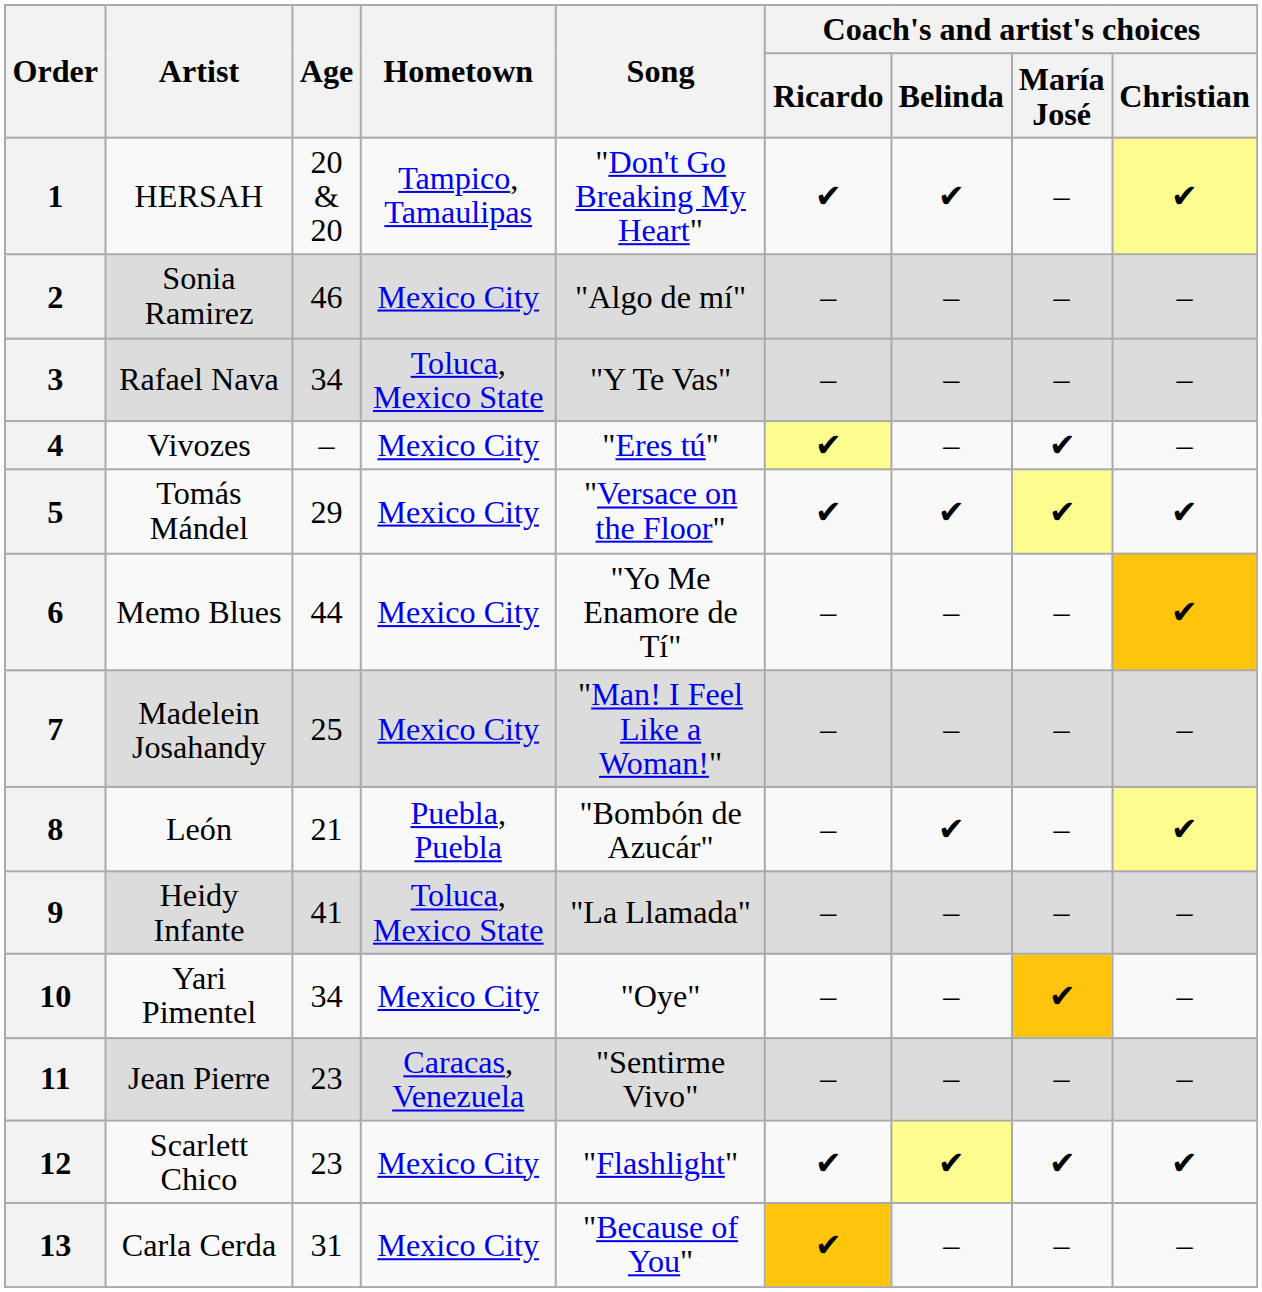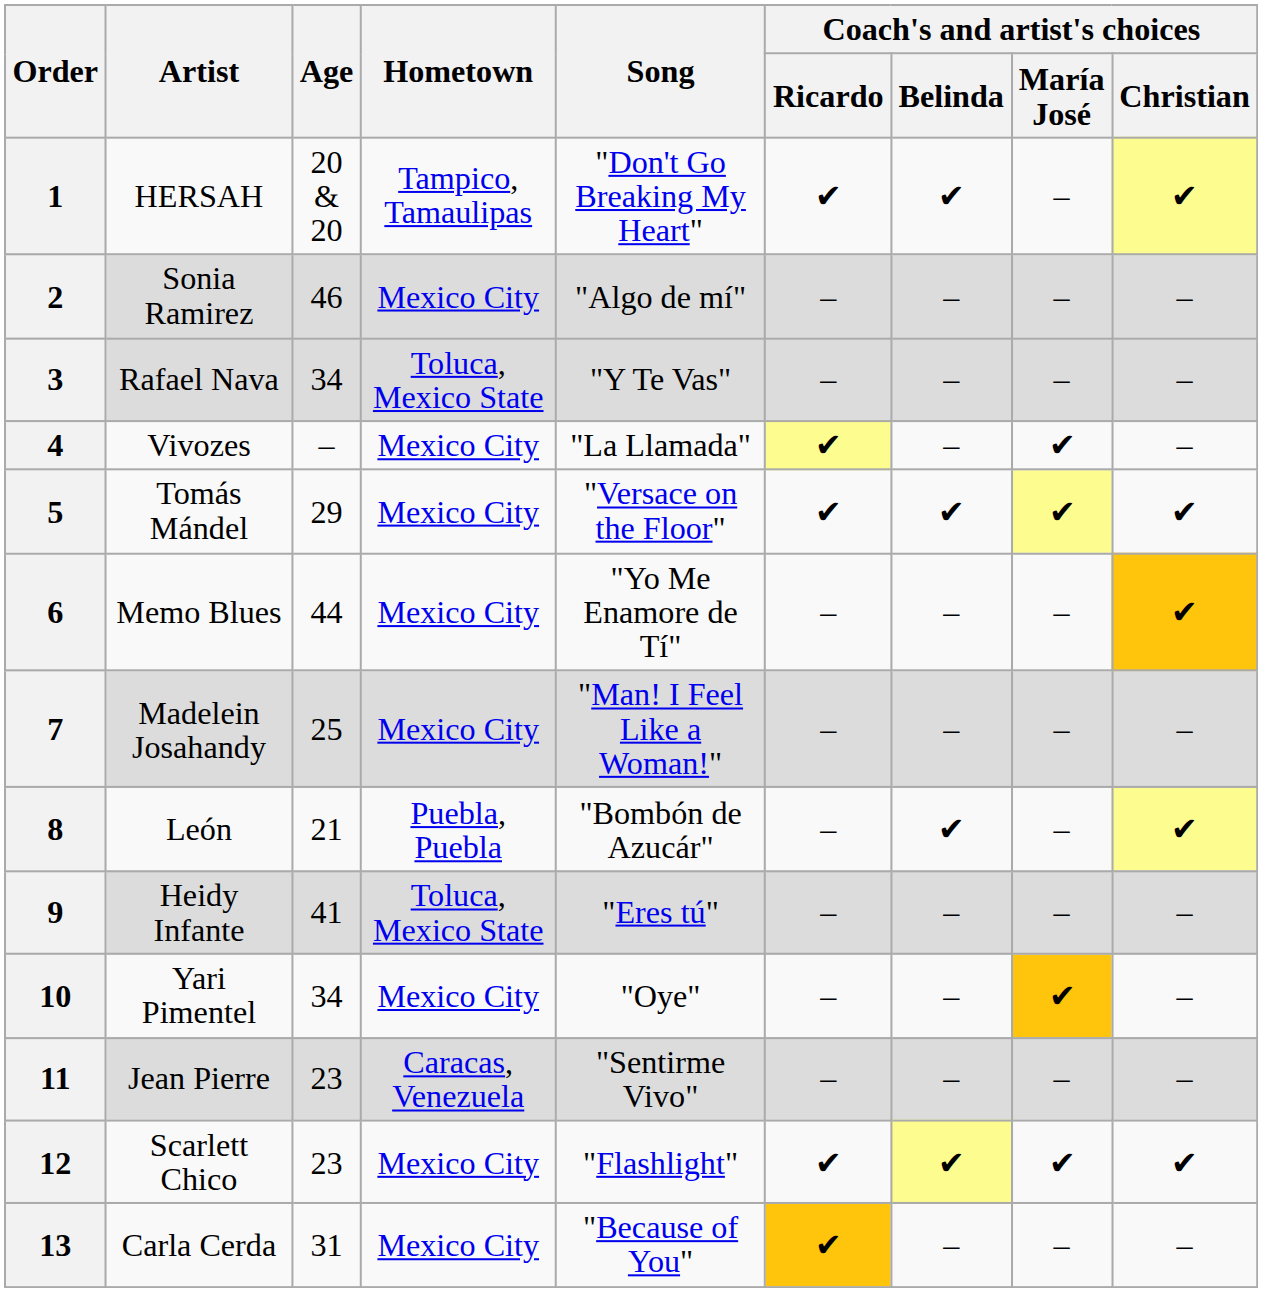4 | Song: "Eres tú" -> "La Llamada"
9 | Song: "La Llamada" -> "Eres tú"
